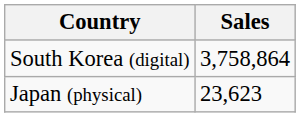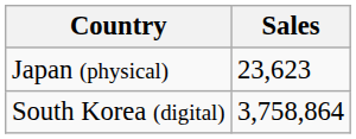rows swapped: South Korea (digital) <-> Japan (physical)
